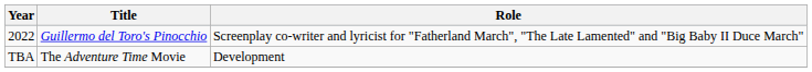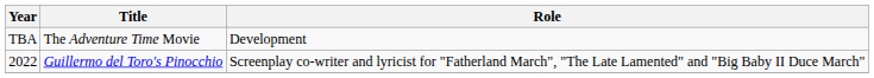rows swapped: 2022 <-> TBA
